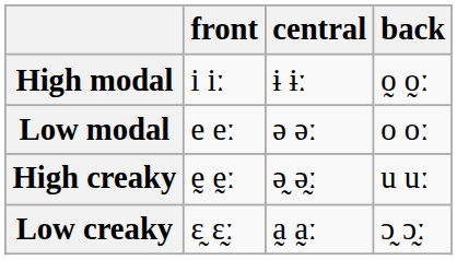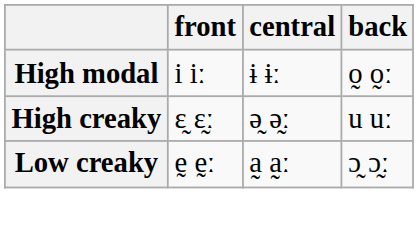- row: Low modal | e eː | ə əː | o oː
High creaky | front: ḛ ḛː -> ɛ̰ ɛ̰ː
Low creaky | front: ɛ̰ ɛ̰ː -> ḛ ḛː
